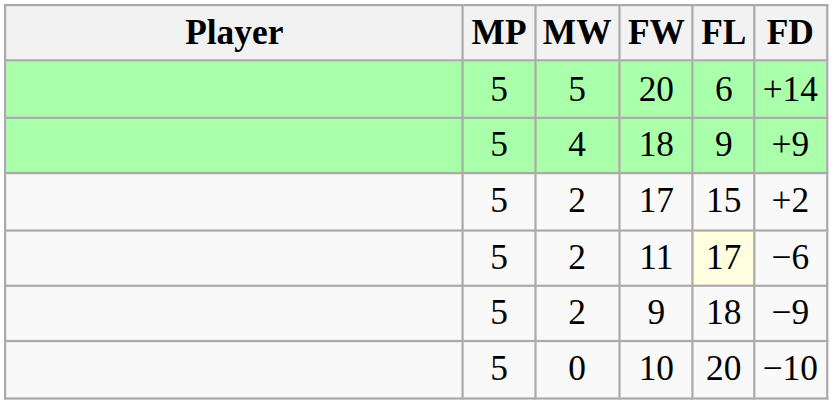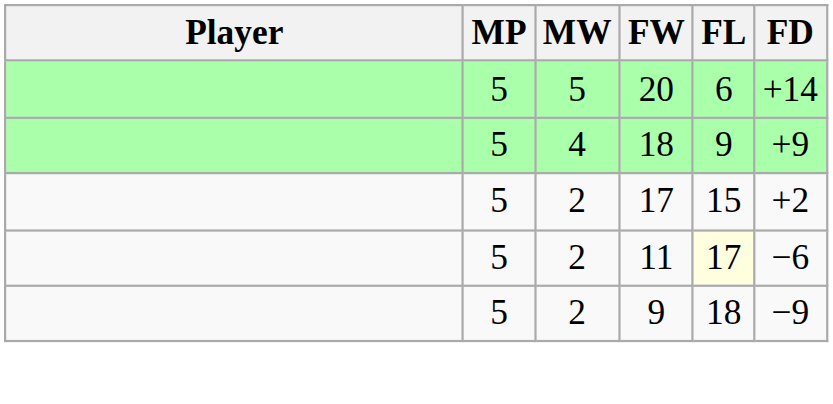- row: 5 | 0 | 10 | 20 | −10
